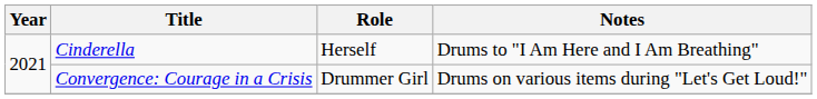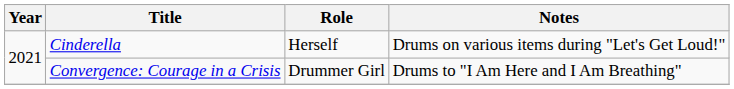Cinderella | Notes: Drums to "I Am Here and I Am Breathing" -> Drums on various items during "Let's Get Loud!"
Convergence: Courage in a Crisis | Notes: Drums on various items during "Let's Get Loud!" -> Drums to "I Am Here and I Am Breathing"
